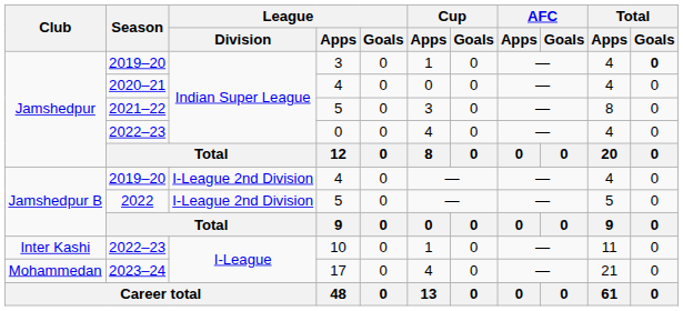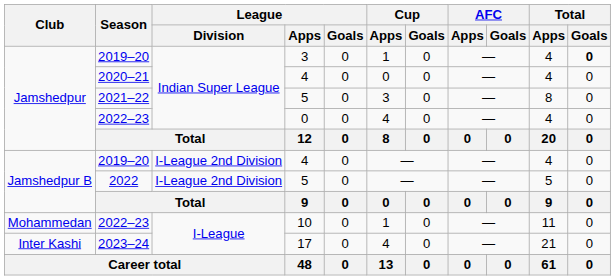2022–23 / 10 | Club: Inter Kashi -> Mohammedan
2023–24 | Club: Mohammedan -> Inter Kashi
